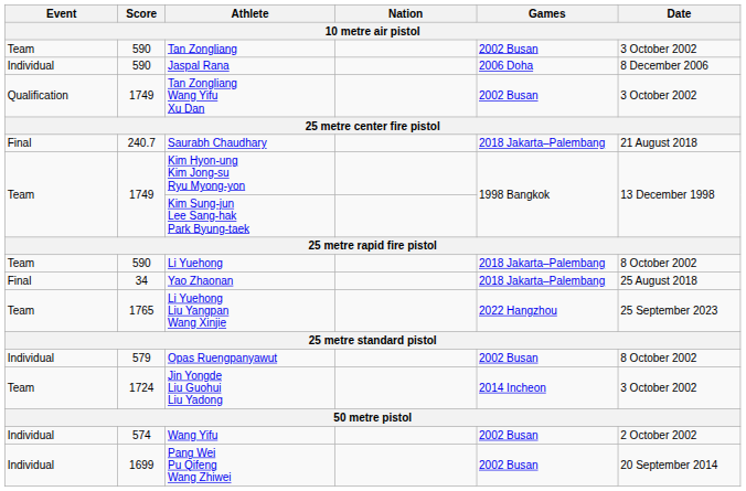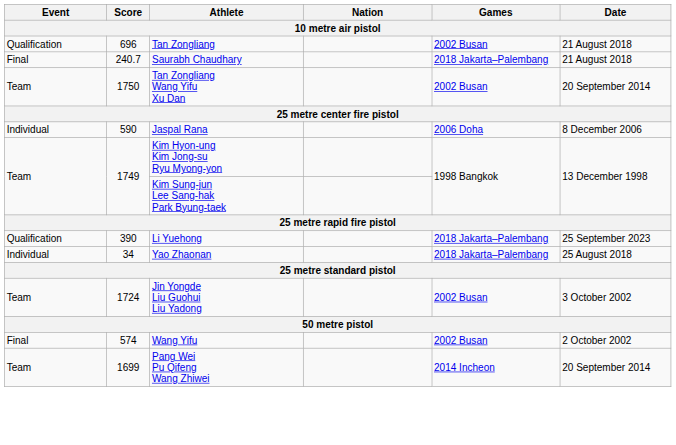Tan Zongliang | Event: Team -> Qualification
Tan Zongliang | Score: 590 -> 696
Tan Zongliang | Date: 3 October 2002 -> 21 August 2018
rows swapped: Saurabh Chaudhary <-> Jaspal Rana
Tan Zongliang Wang Yifu Xu Dan | Event: Qualification -> Team
Tan Zongliang Wang Yifu Xu Dan | Score: 1749 -> 1750
Tan Zongliang Wang Yifu Xu Dan | Date: 3 October 2002 -> 20 September 2014
Li Yuehong | Event: Team -> Qualification
Li Yuehong | Score: 590 -> 390
Li Yuehong | Date: 8 October 2002 -> 25 September 2023
Yao Zhaonan | Event: Final -> Individual
- row: Team | 1765 | Li Yuehong Liu Yangpan Wang Xinjie | 2022 Hangzhou | 25 September 2023
- row: Individual | 579 | Opas Ruengpanyawut | 2002 Busan | 8 October 2002
Jin Yongde Liu Guohui Liu Yadong | Games: 2014 Incheon -> 2002 Busan
Wang Yifu | Event: Individual -> Final
Pang Wei Pu Qifeng Wang Zhiwei | Event: Individual -> Team
Pang Wei Pu Qifeng Wang Zhiwei | Games: 2002 Busan -> 2014 Incheon
